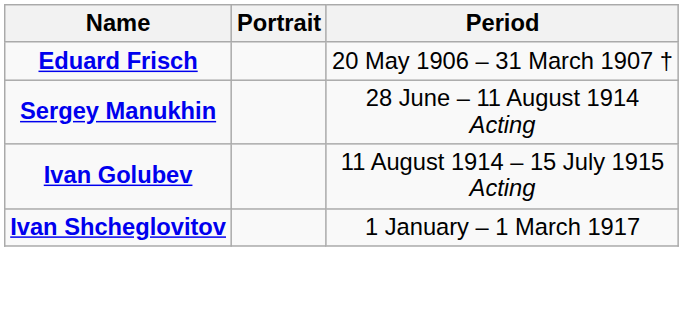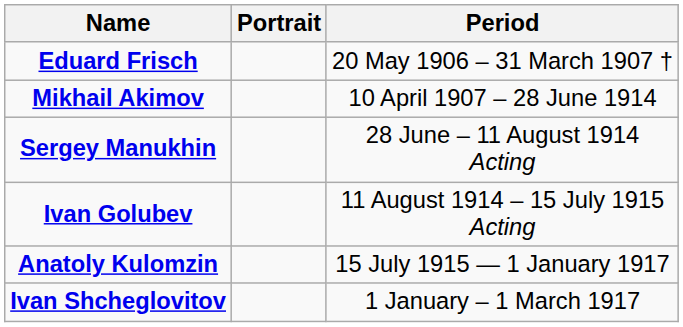+ row: Mikhail Akimov | 10 April 1907 – 28 June 1914
+ row: Anatoly Kulomzin | 15 July 1915 — 1 January 1917
